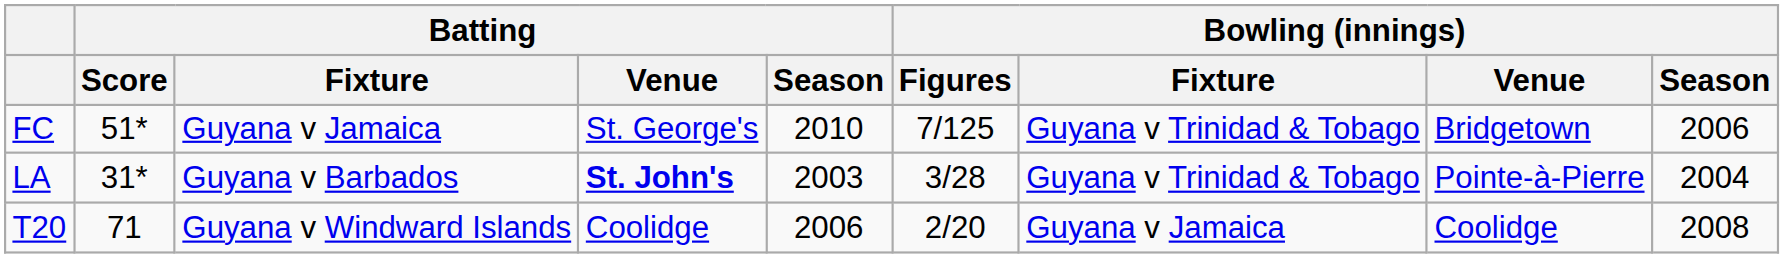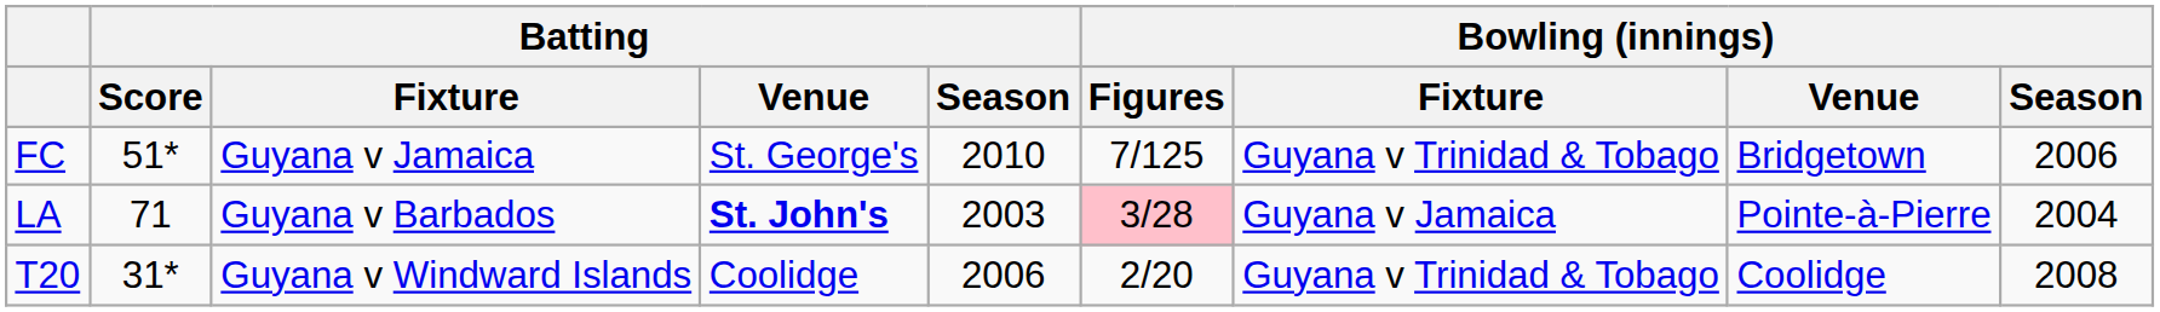LA | Batting / Score: 31* -> 71
LA | Bowling (innings) / Figures: no background -> pink background
LA | Bowling (innings) / Fixture: Guyana v Trinidad & Tobago -> Guyana v Jamaica
T20 | Batting / Score: 71 -> 31*
T20 | Bowling (innings) / Fixture: Guyana v Jamaica -> Guyana v Trinidad & Tobago
